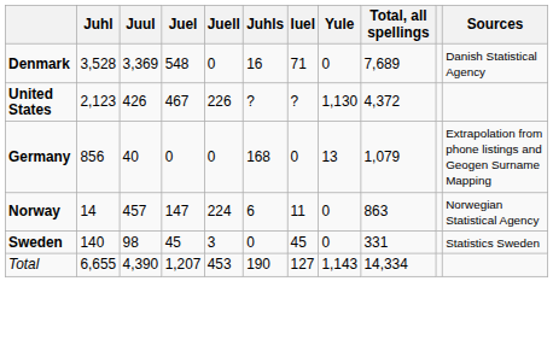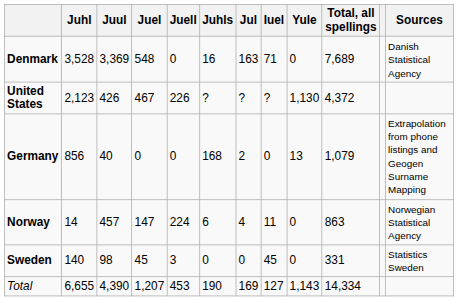+ column: Jul | 163 | ? | 2 | 4 | 0 | 169
